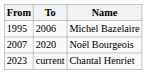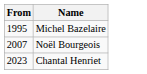- column: To | 2006 | 2020 | current
